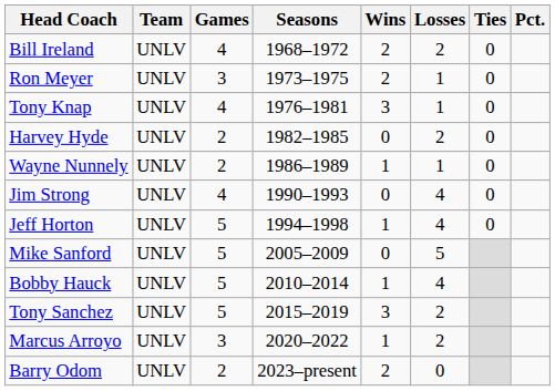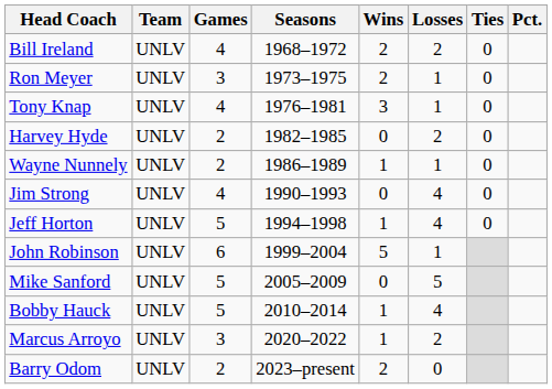+ row: John Robinson | UNLV | 6 | 1999–2004 | 5 | 1
- row: Tony Sanchez | UNLV | 5 | 2015–2019 | 3 | 2
